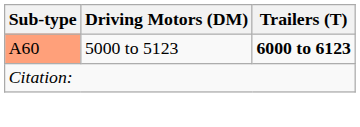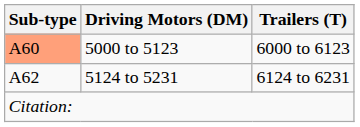5000 to 5123 | Trailers (T): bold -> normal
+ row: A62 | 5124 to 5231 | 6124 to 6231
